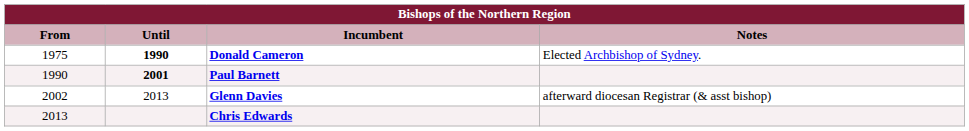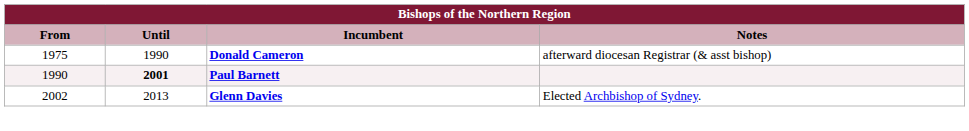Donald Cameron | Until: bold -> normal
Donald Cameron | Notes: Elected Archbishop of Sydney. -> afterward diocesan Registrar (& asst bishop)
Glenn Davies | Notes: afterward diocesan Registrar (& asst bishop) -> Elected Archbishop of Sydney.
- row: 2013 | Chris Edwards
